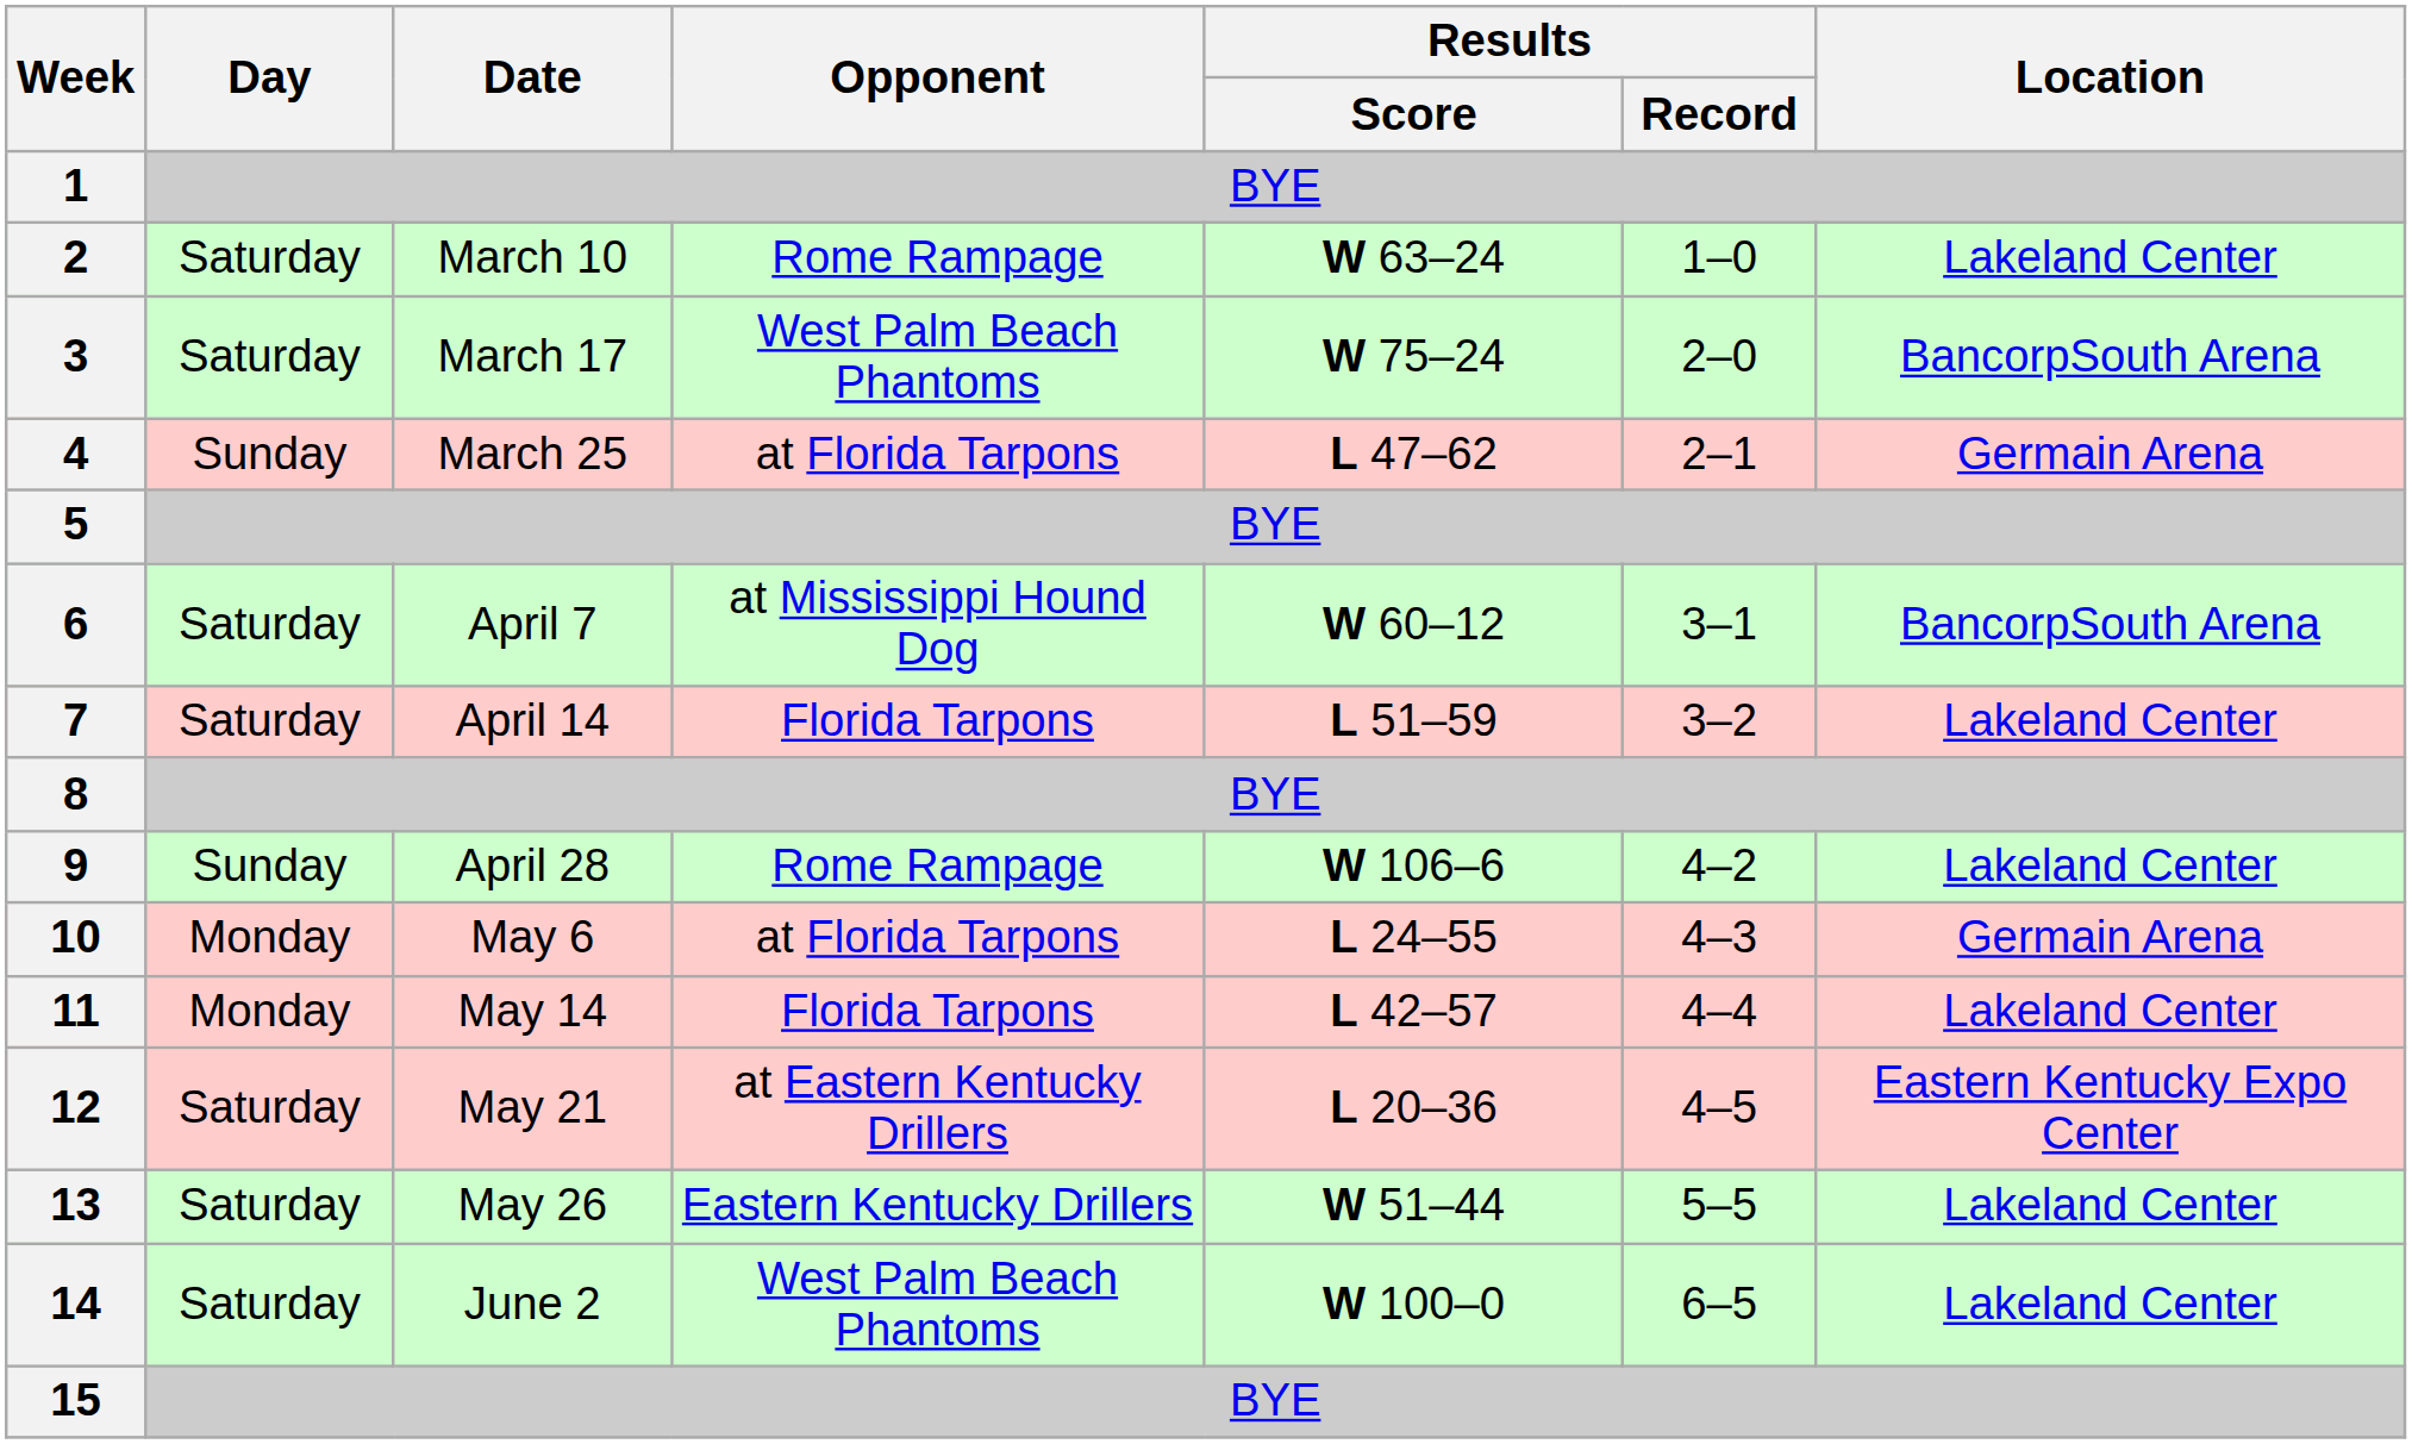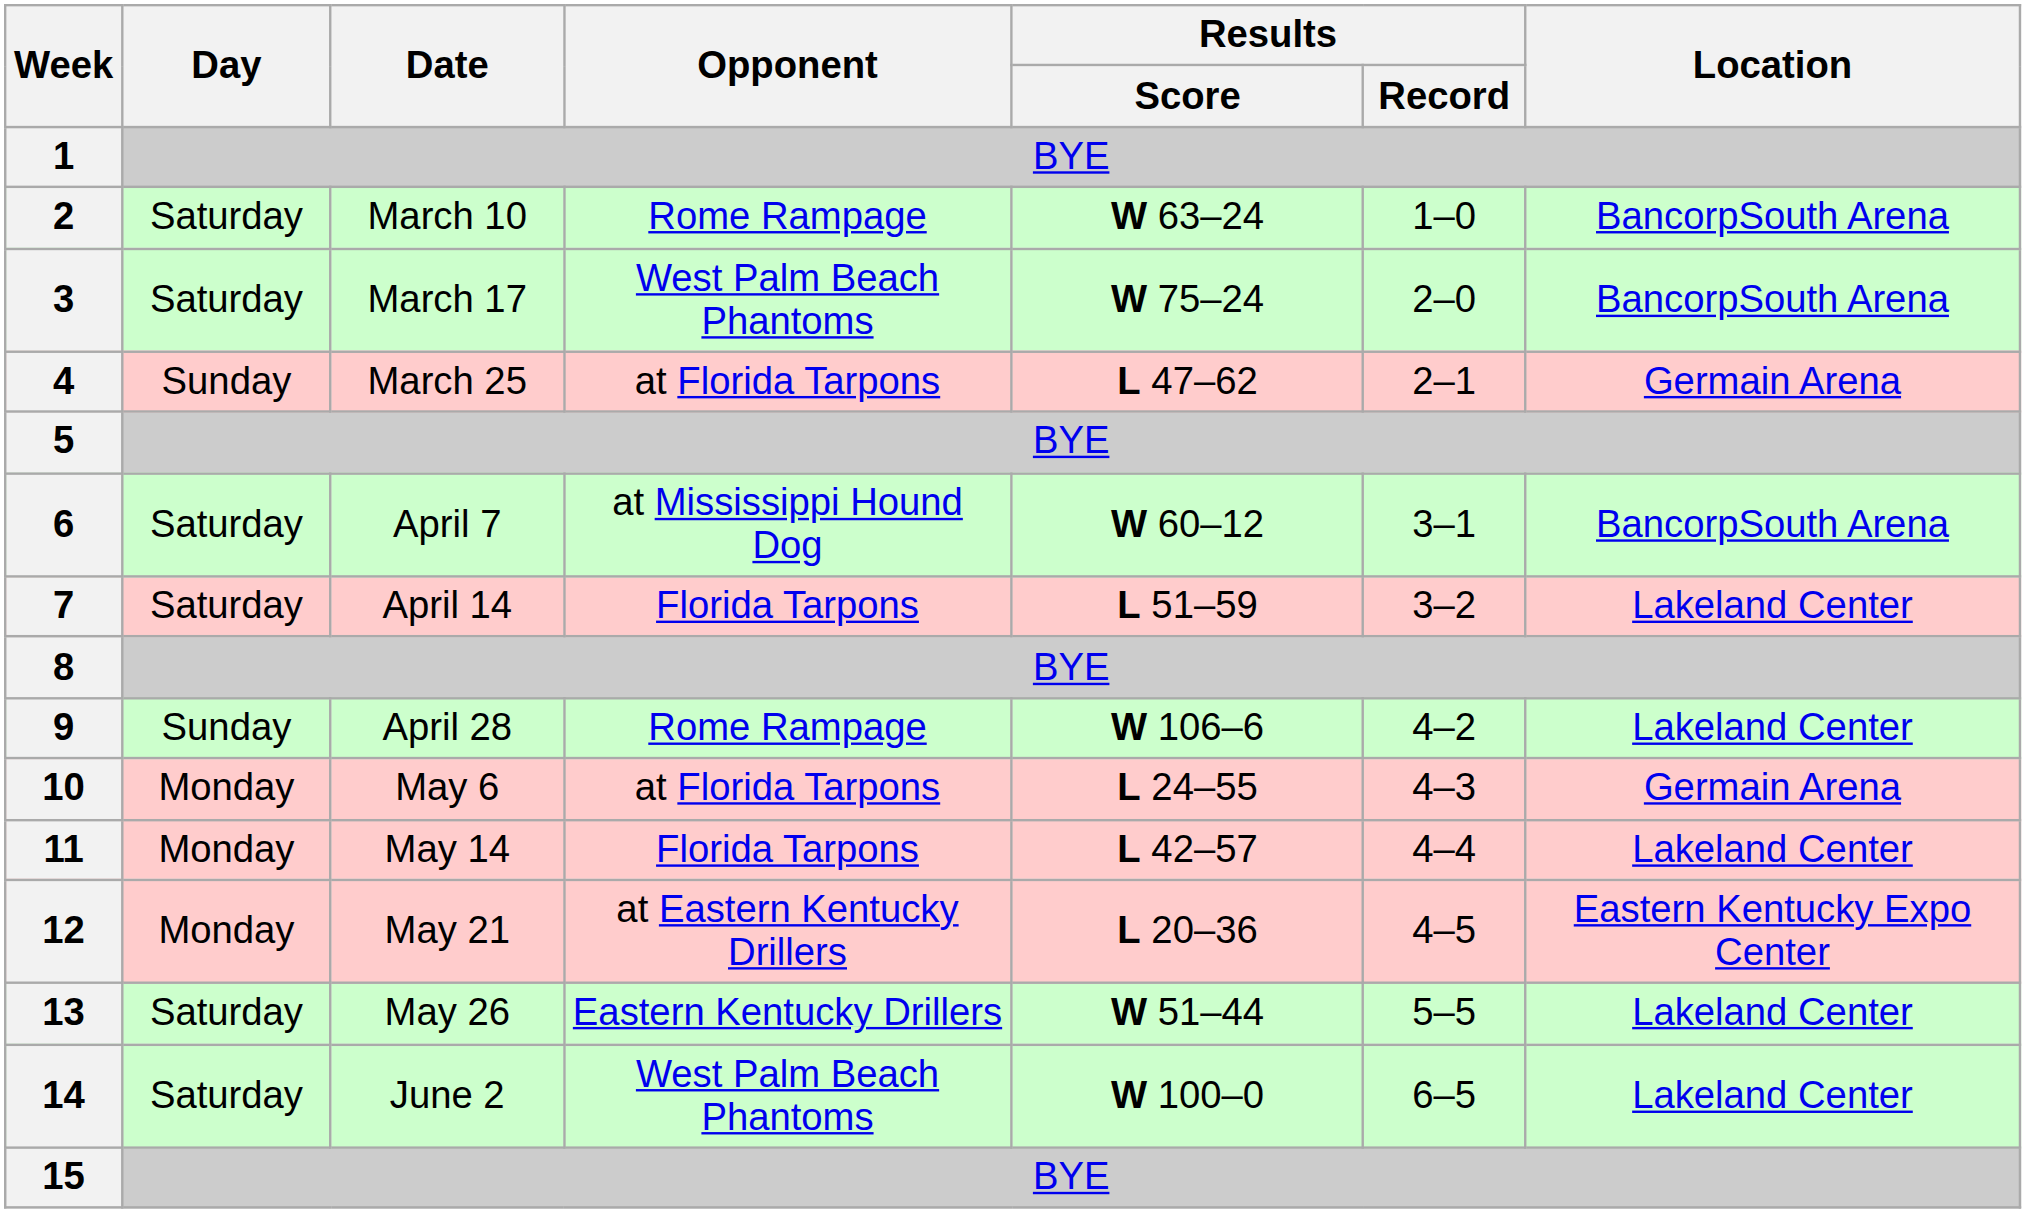2 | Location: Lakeland Center -> BancorpSouth Arena
12 | Day: Saturday -> Monday
